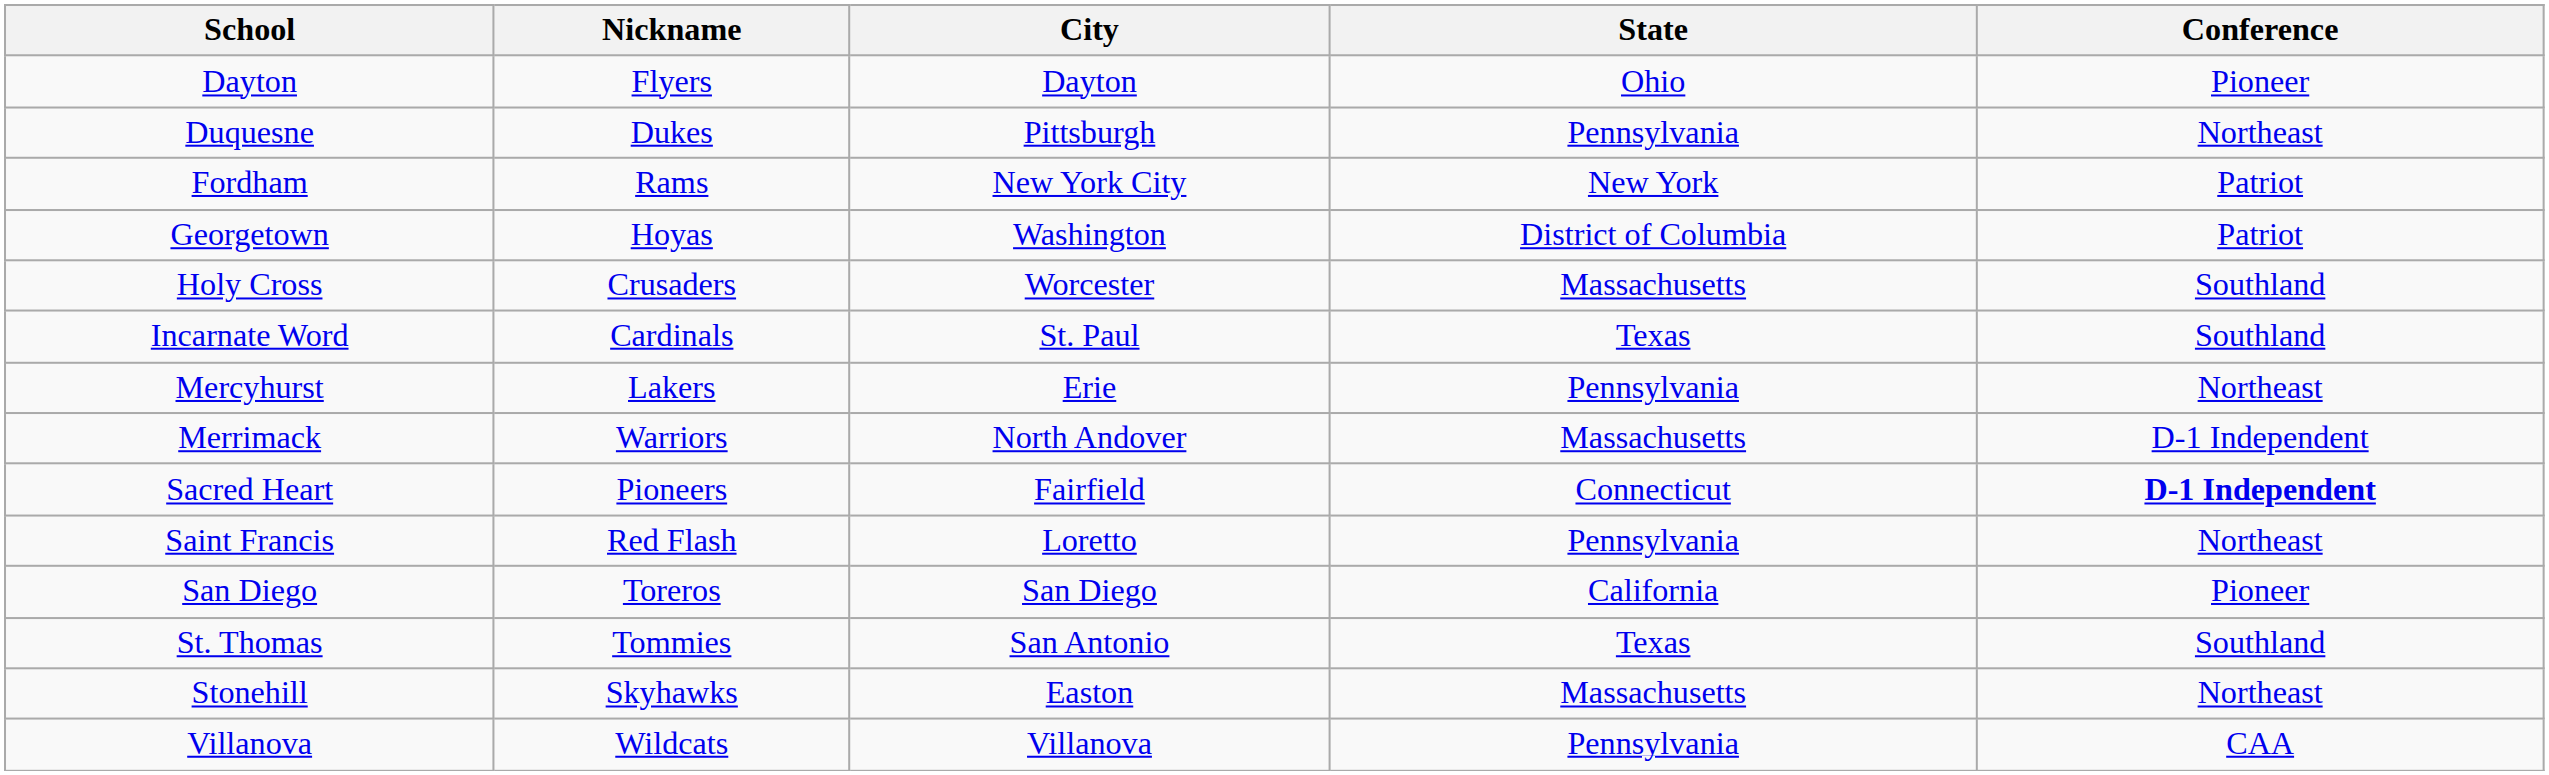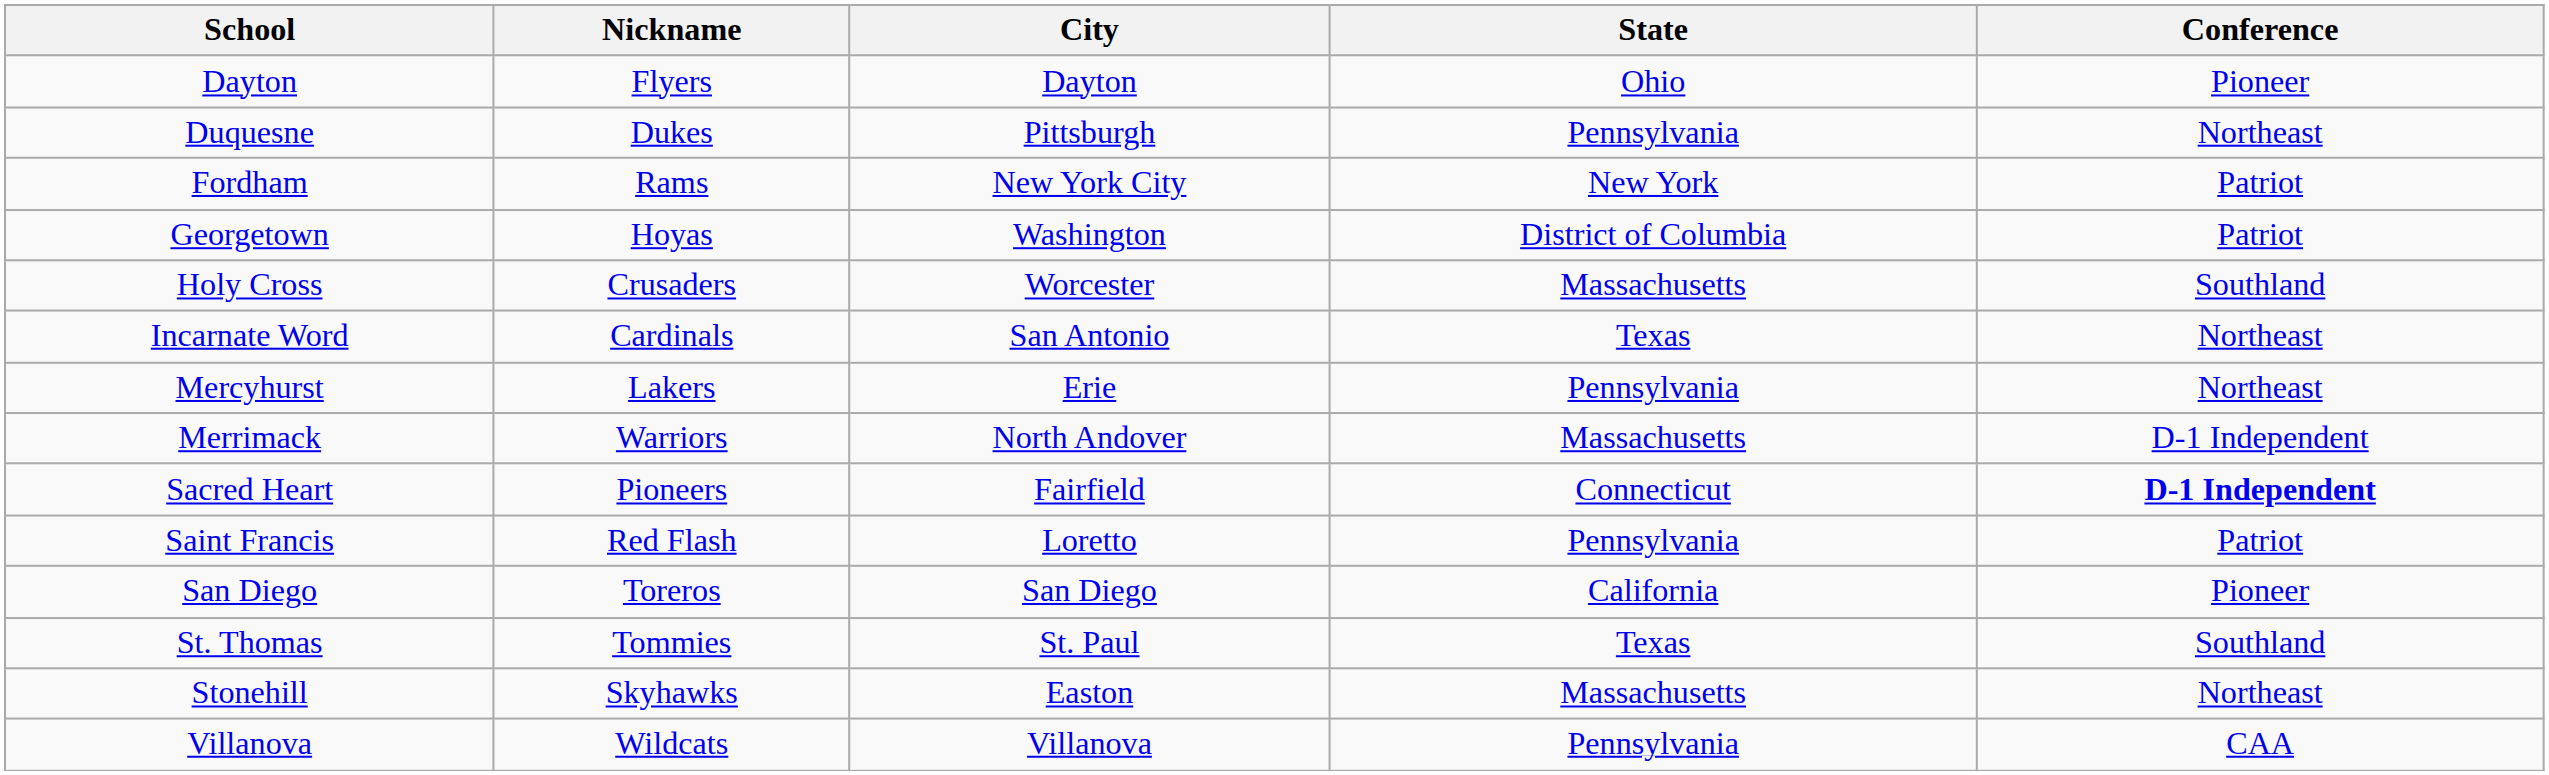Incarnate Word | City: St. Paul -> San Antonio
Incarnate Word | Conference: Southland -> Northeast
Saint Francis | Conference: Northeast -> Patriot
St. Thomas | City: San Antonio -> St. Paul
